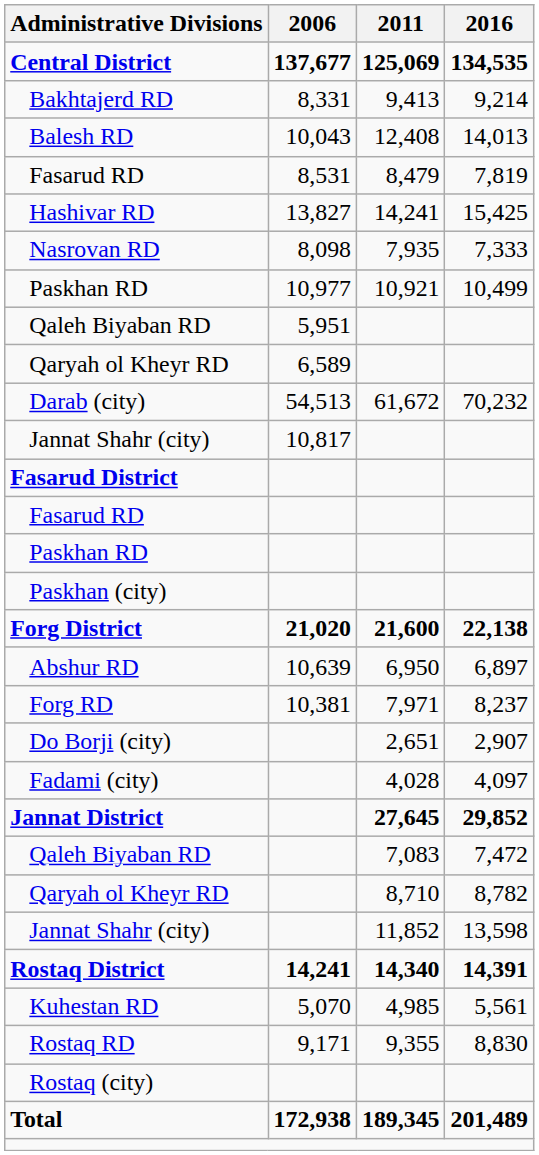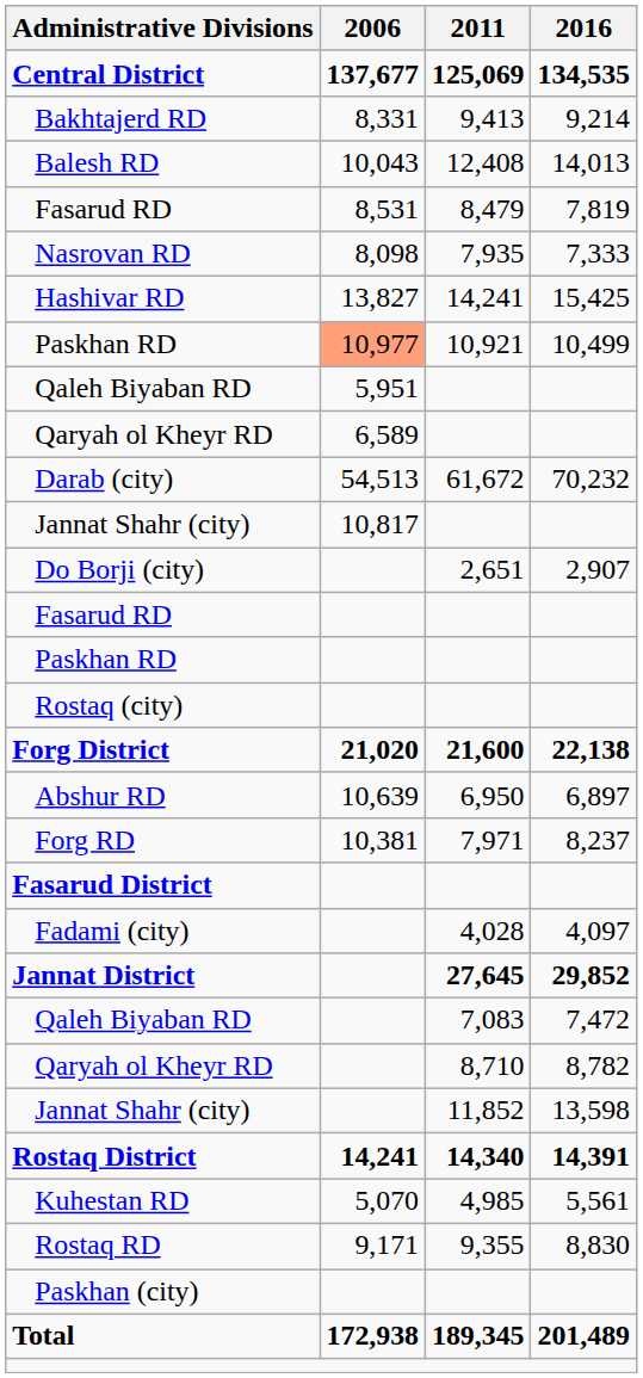rows swapped: Hashivar RD <-> Nasrovan RD
Paskhan RD / 10,921 | 2006: no background -> lightsalmon background
rows swapped: Fasarud District <-> Do Borji (city)
rows swapped: Paskhan (city) <-> Rostaq (city)
